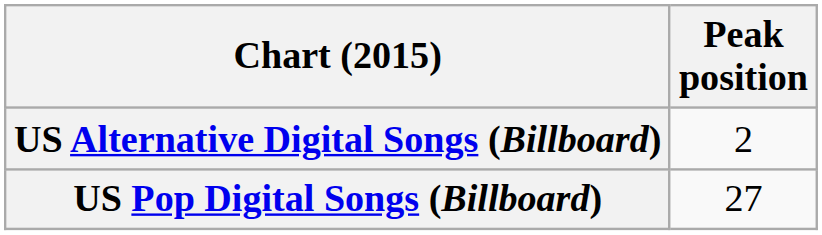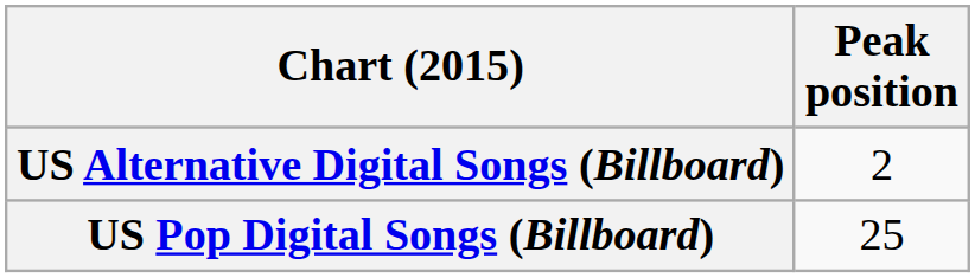US Pop Digital Songs (Billboard) | Peak position: 27 -> 25
